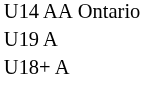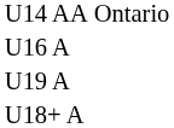+ row: U16 A
